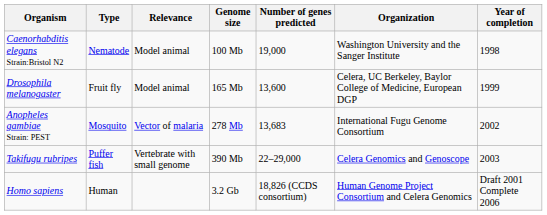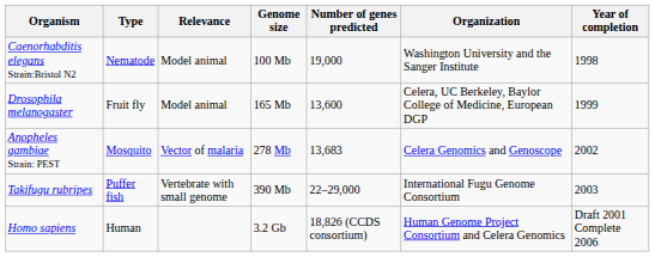Anopheles gambiae Strain: PEST | Organization: International Fugu Genome Consortium -> Celera Genomics and Genoscope
Takifugu rubripes | Organization: Celera Genomics and Genoscope -> International Fugu Genome Consortium
